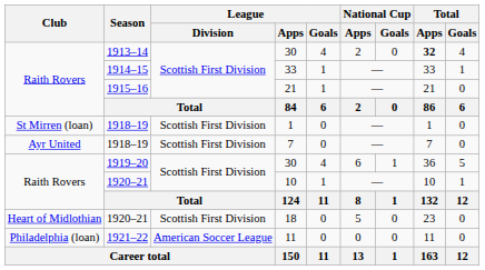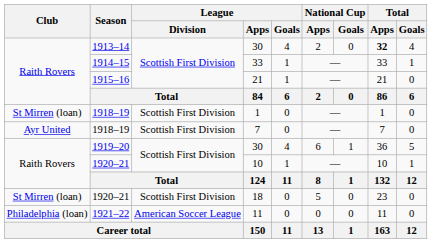18 | Club: Heart of Midlothian -> St Mirren (loan)
